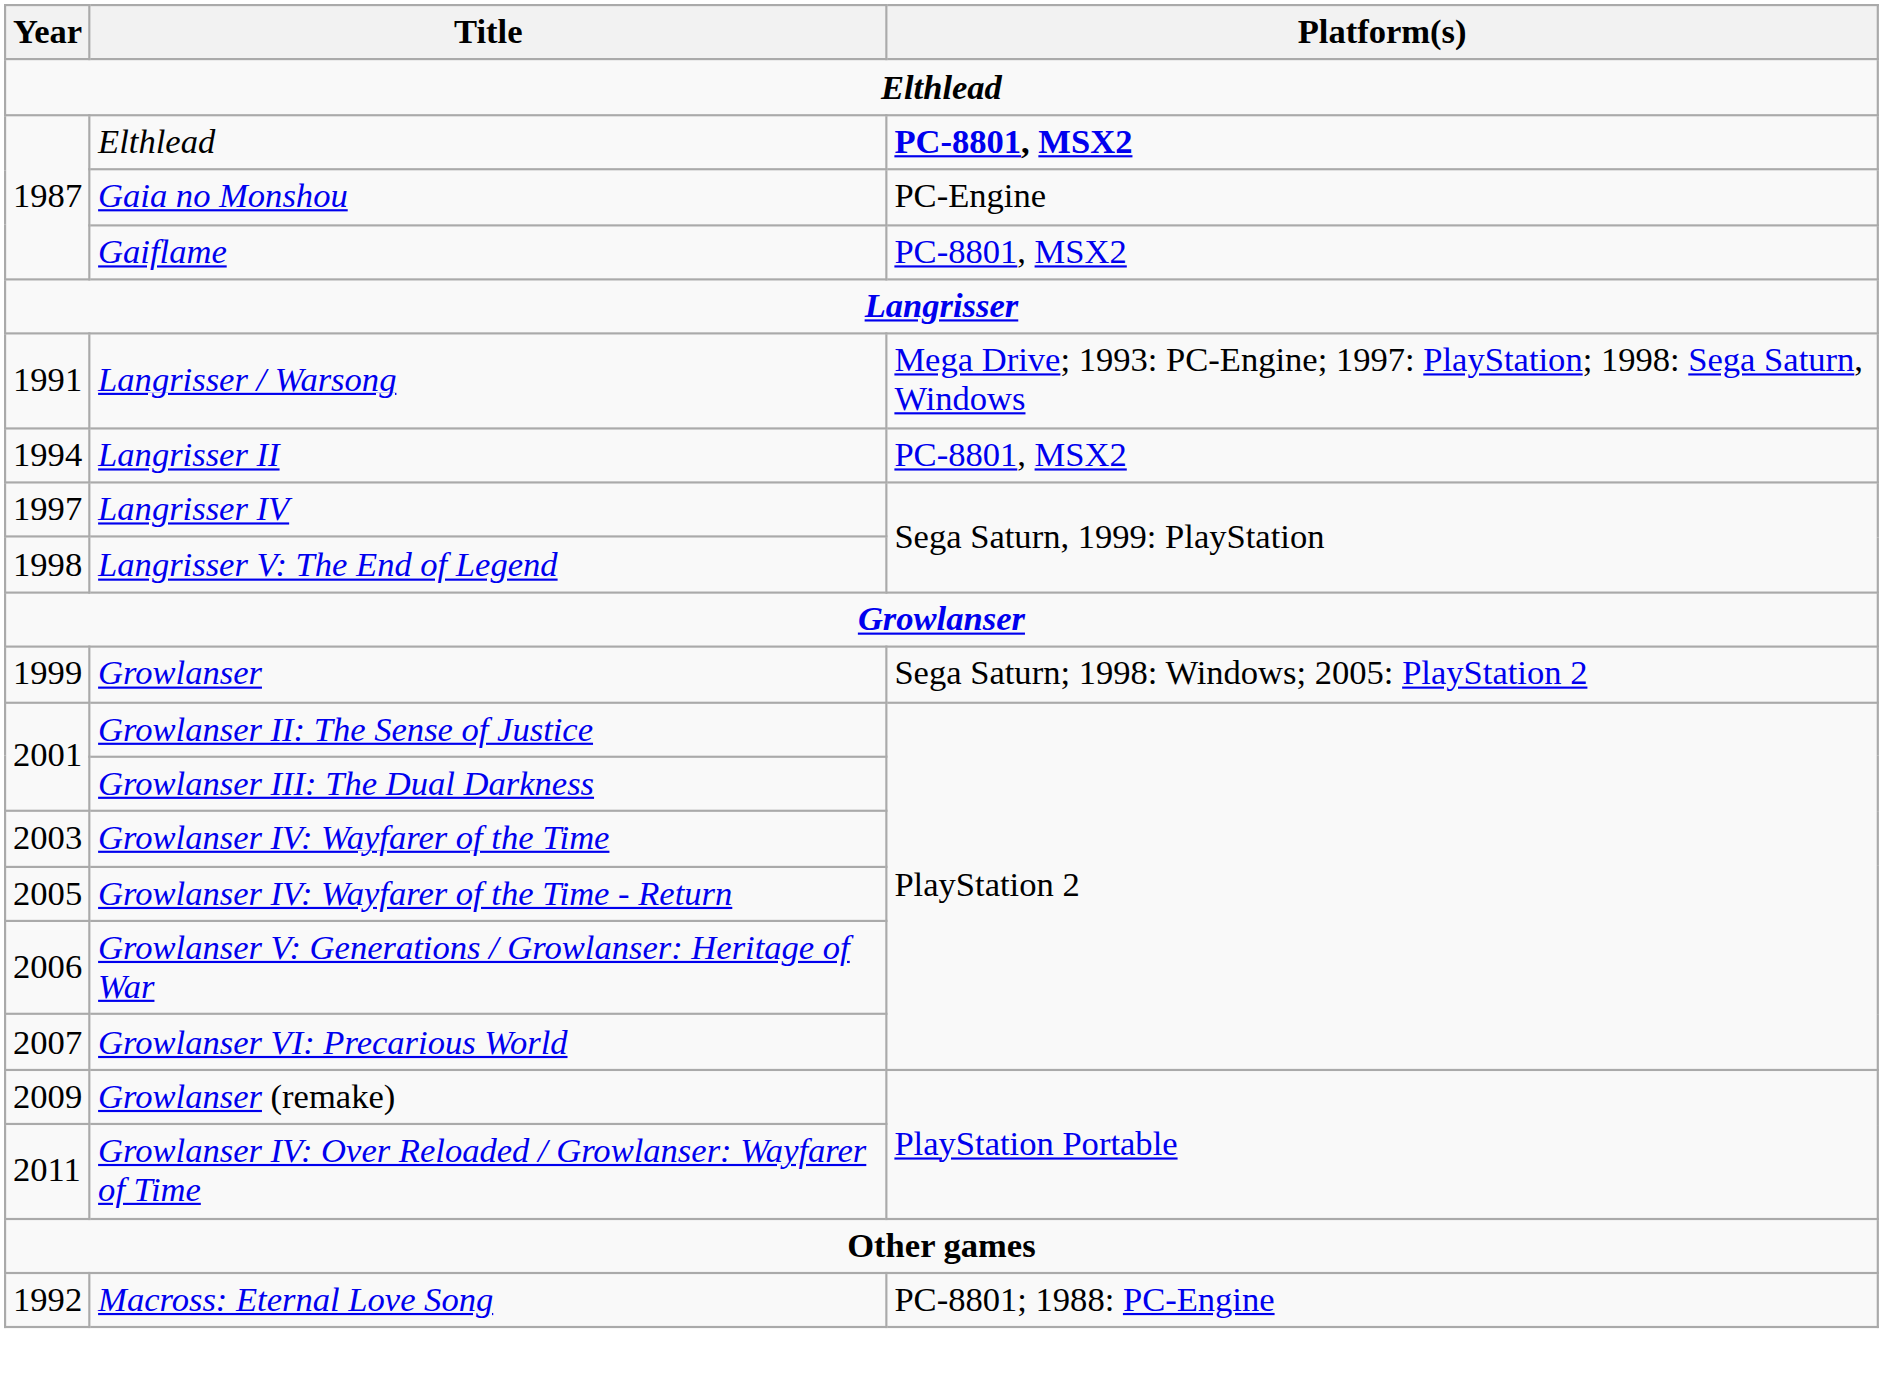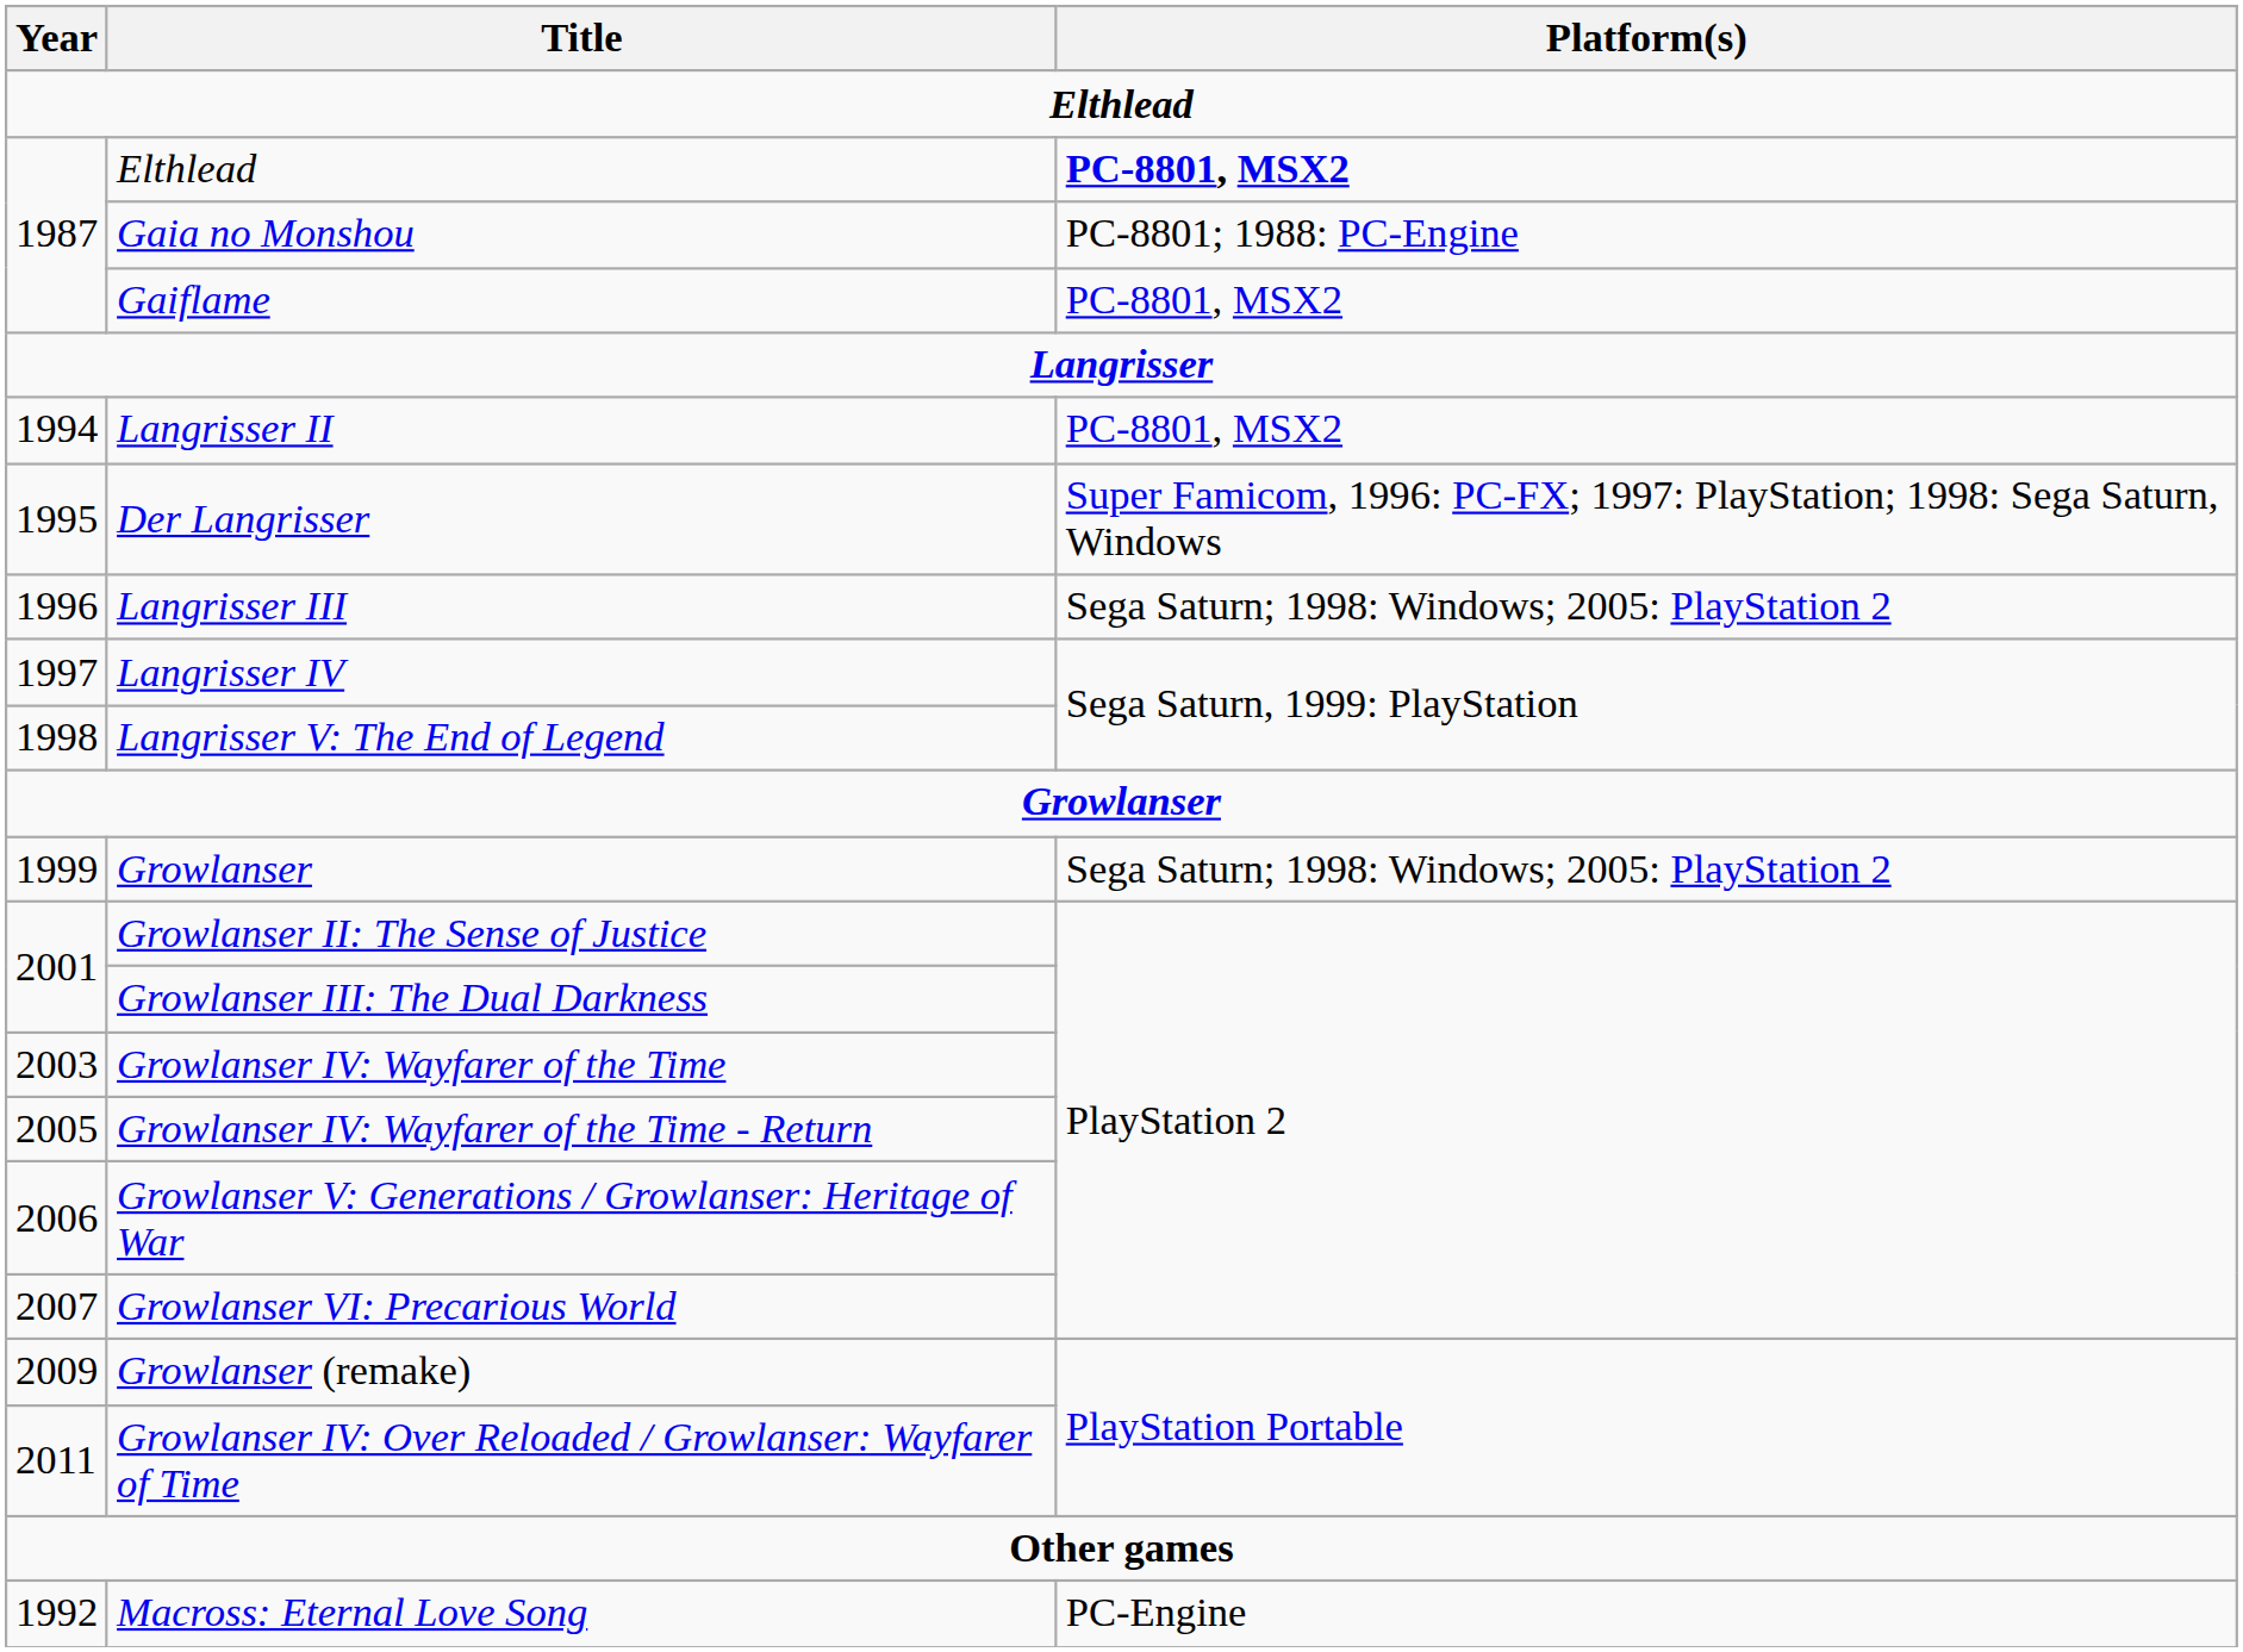Gaia no Monshou | Platform(s): PC-Engine -> PC-8801; 1988: PC-Engine
- row: 1991 | Langrisser / Warsong | Mega Drive; 1993: PC-Engine; 1997: PlayStation; 1998: Sega Saturn, Windows
+ row: 1995 | Der Langrisser | Super Famicom, 1996: PC-FX; 1997: PlayStation; 1998: Sega Saturn, Windows
+ row: 1996 | Langrisser III | Sega Saturn; 1998: Windows; 2005: PlayStation 2
Macross: Eternal Love Song | Platform(s): PC-8801; 1988: PC-Engine -> PC-Engine
